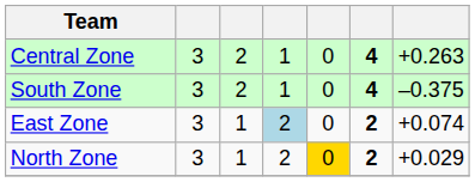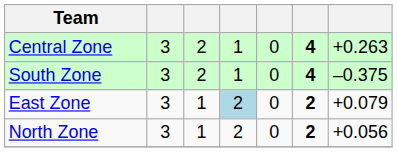East Zone | column 7: +0.074 -> +0.079
North Zone | column 5: gold background -> no background
North Zone | column 7: +0.029 -> +0.056
